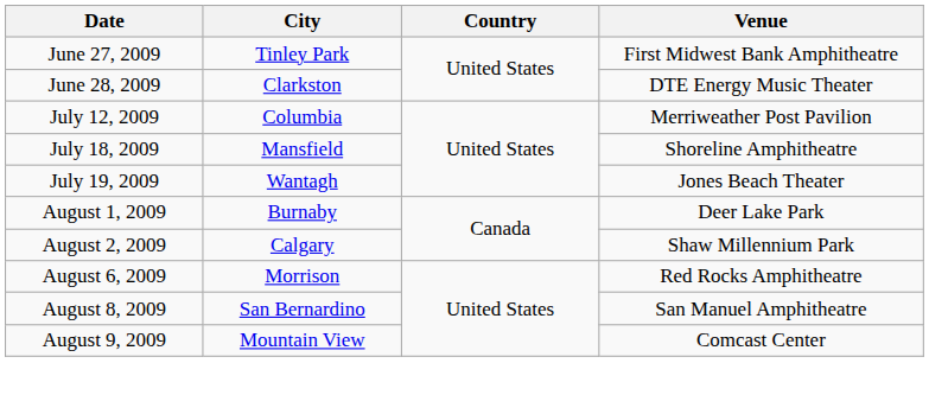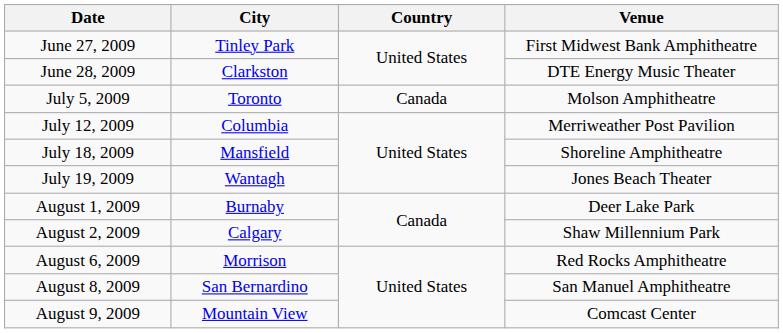+ row: July 5, 2009 | Toronto | Canada | Molson Amphitheatre
